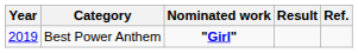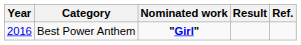Best Power Anthem | Year: 2019 -> 2016
